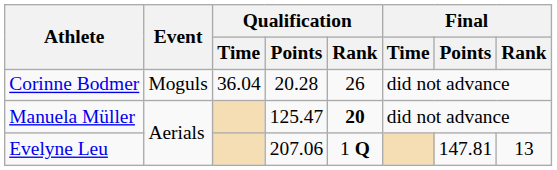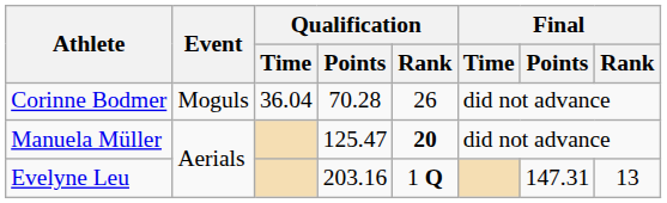Corinne Bodmer | Qualification / Points: 20.28 -> 70.28
Evelyne Leu | Qualification / Points: 207.06 -> 203.16
Evelyne Leu | Final / Points: 147.81 -> 147.31
